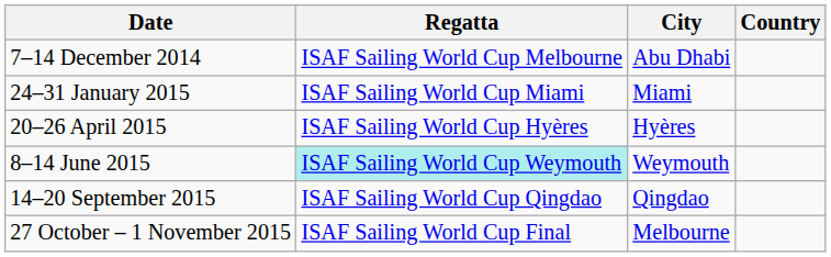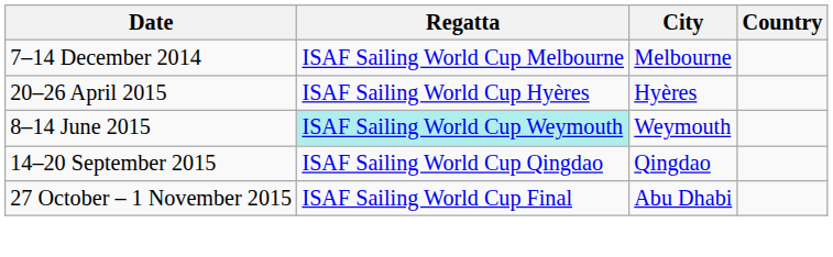7–14 December 2014 | City: Abu Dhabi -> Melbourne
- row: 24–31 January 2015 | ISAF Sailing World Cup Miami | Miami
27 October – 1 November 2015 | City: Melbourne -> Abu Dhabi
